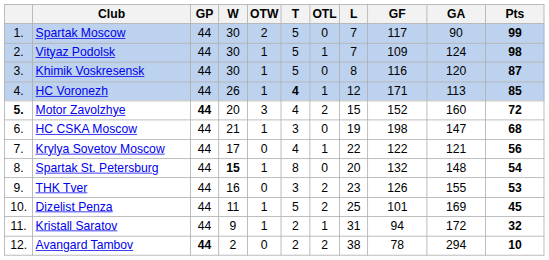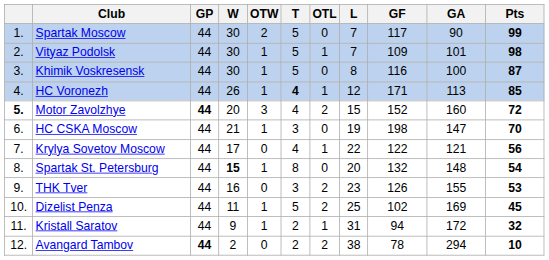Vityaz Podolsk | GA: 124 -> 101
Khimik Voskresensk | GA: 120 -> 100
HC CSKA Moscow | Pts: 68 -> 70
Dizelist Penza | GF: 101 -> 102
